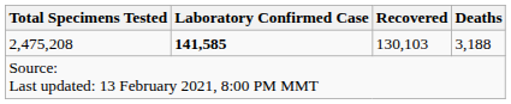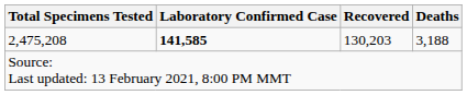2,475,208 | Recovered: 130,103 -> 130,203
